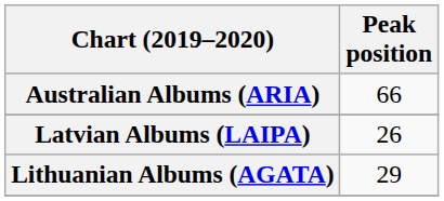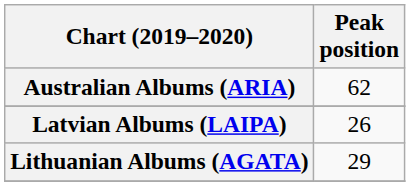Australian Albums (ARIA) | Peak position: 66 -> 62
